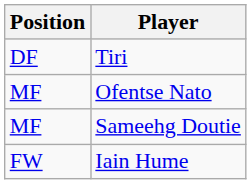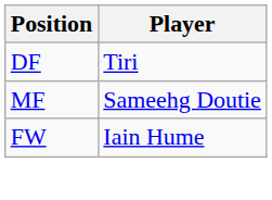- row: MF | Ofentse Nato
